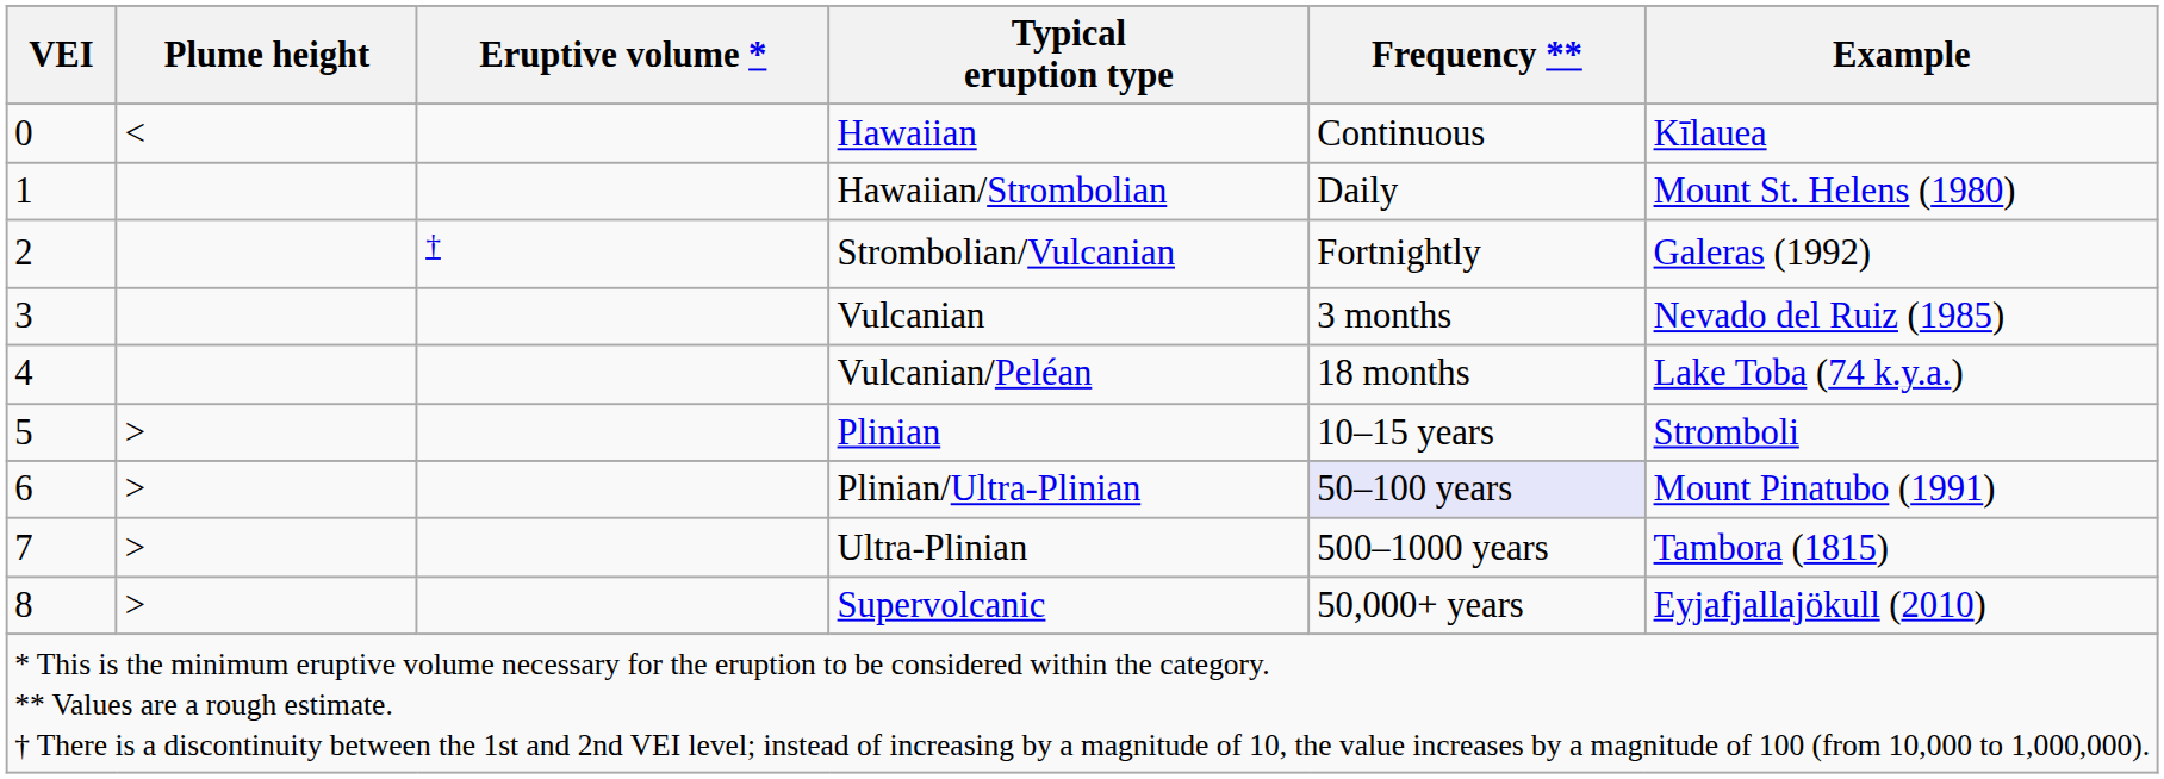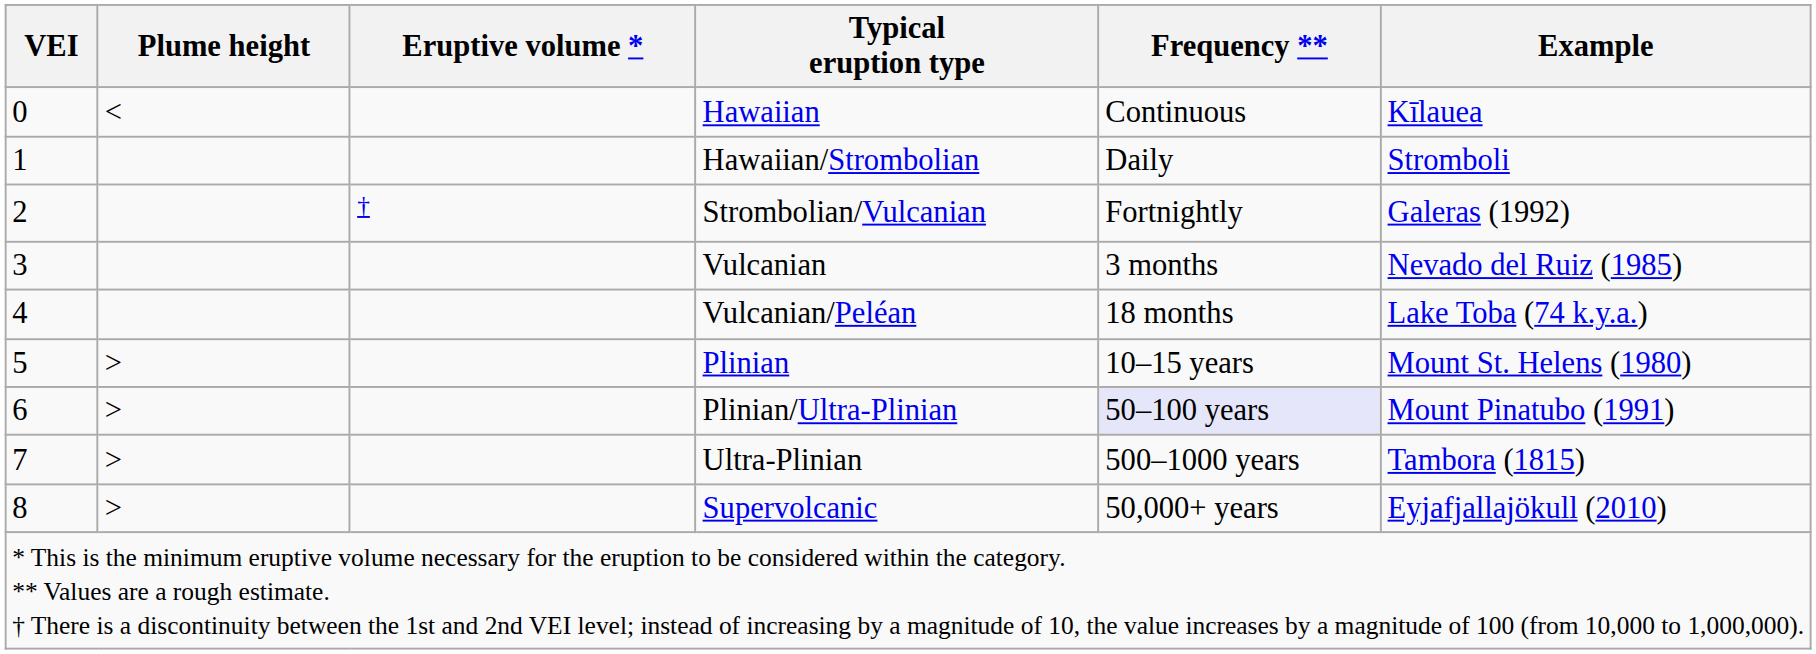Hawaiian/Strombolian | Example: Mount St. Helens (1980) -> Stromboli
Plinian | Example: Stromboli -> Mount St. Helens (1980)
